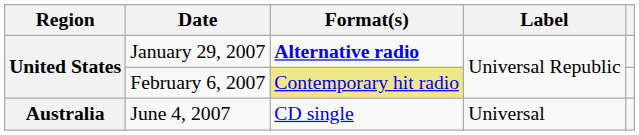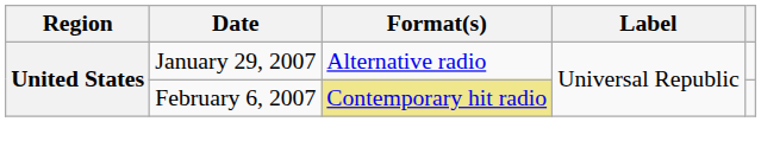January 29, 2007 | Format(s): bold -> normal
- row: Australia | June 4, 2007 | CD single | Universal
